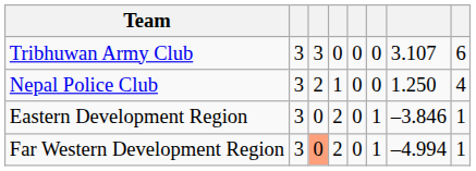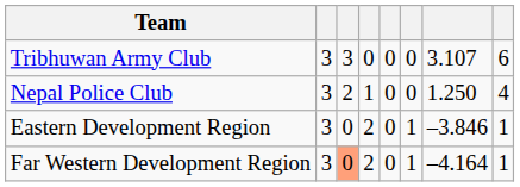Far Western Development Region | column 7: –4.994 -> –4.164
